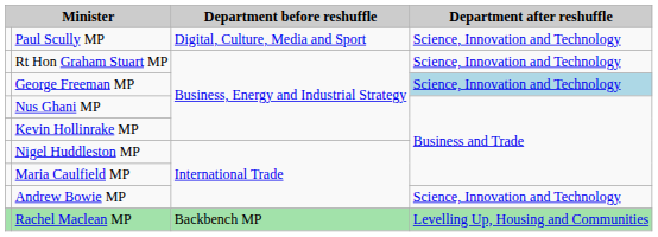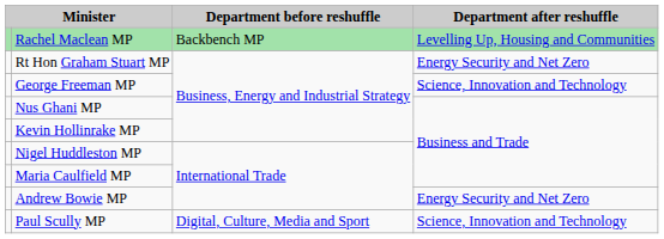rows swapped: Rachel Maclean MP <-> Paul Scully MP
Rt Hon Graham Stuart MP | Department after reshuffle: Science, Innovation and Technology -> Energy Security and Net Zero
George Freeman MP | Department after reshuffle: lightblue background -> no background
Andrew Bowie MP | Department after reshuffle: Science, Innovation and Technology -> Energy Security and Net Zero
